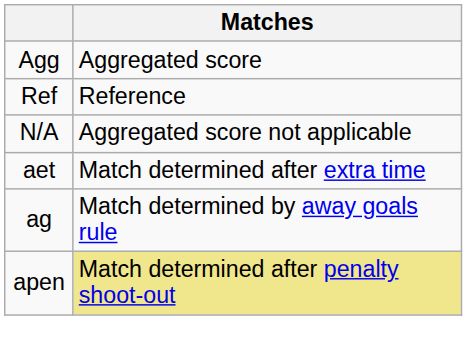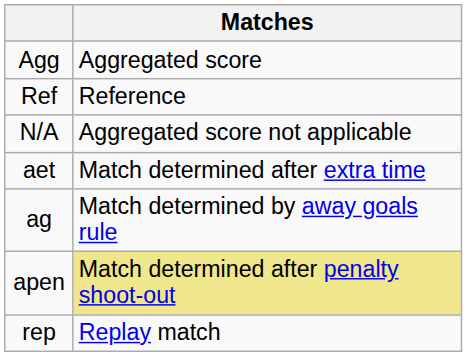+ row: rep | Replay match
